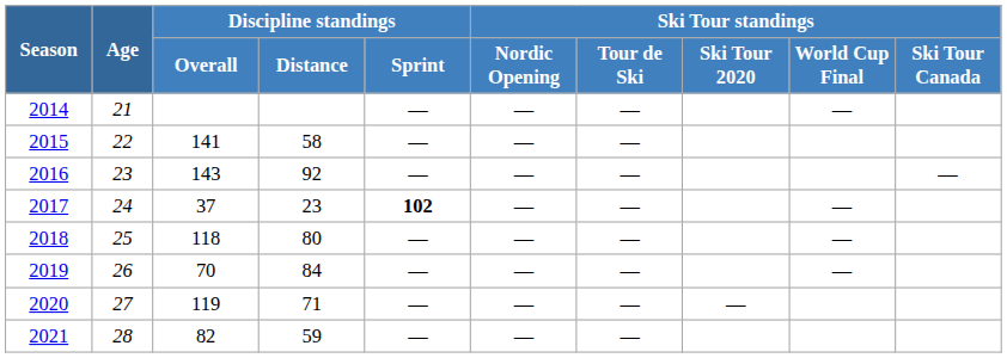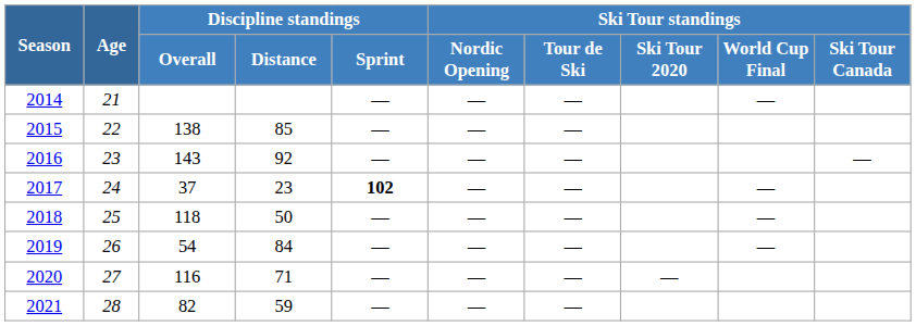2015 | Discipline standings / Overall: 141 -> 138
2015 | Discipline standings / Distance: 58 -> 85
2018 | Discipline standings / Distance: 80 -> 50
2019 | Discipline standings / Overall: 70 -> 54
2020 | Discipline standings / Overall: 119 -> 116
